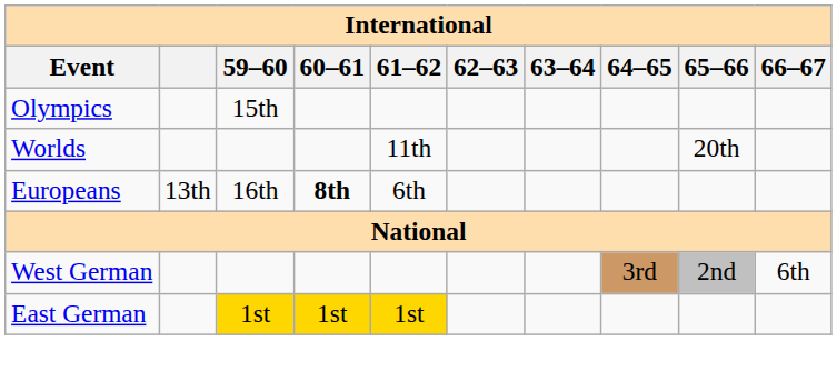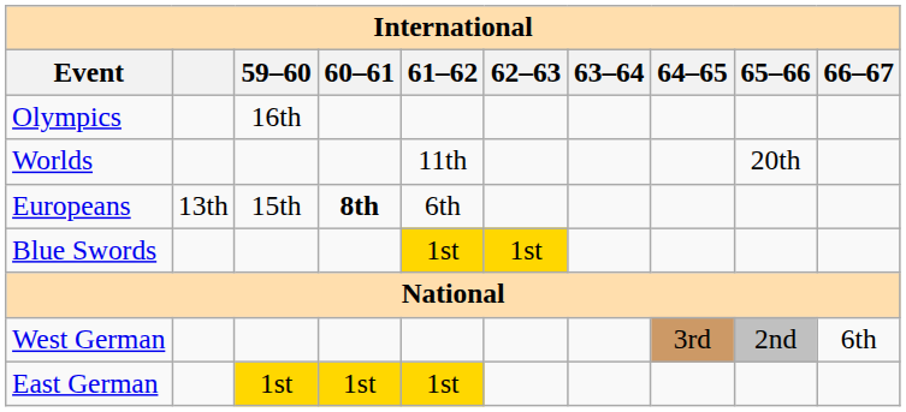Olympics | 59–60: 15th -> 16th
Europeans | 59–60: 16th -> 15th
+ row: Blue Swords | 1st | 1st
